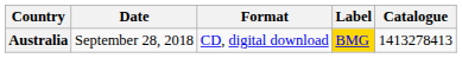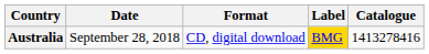Australia | Catalogue: 1413278413 -> 1413278416
